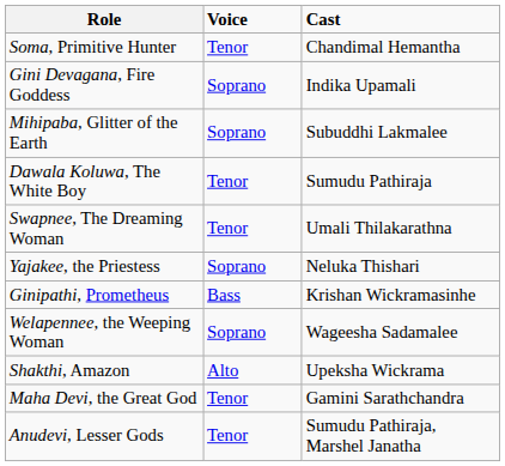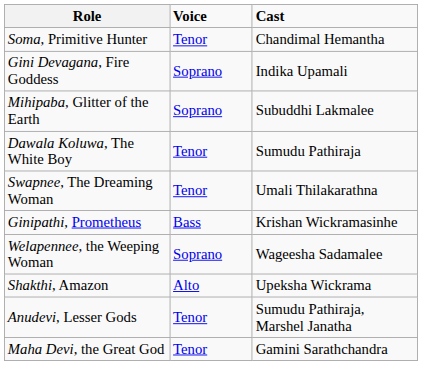- row: Yajakee, the Priestess | Soprano | Neluka Thishari
rows swapped: Maha Devi, the Great God <-> Anudevi, Lesser Gods
